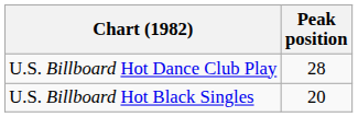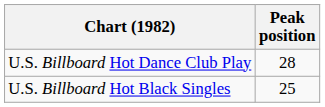U.S. Billboard Hot Black Singles | Peak position: 20 -> 25
